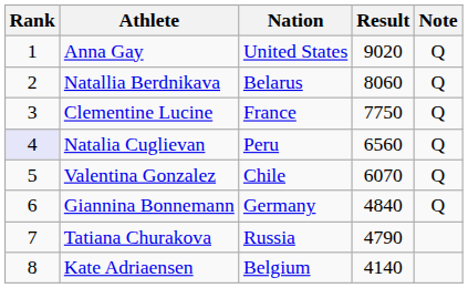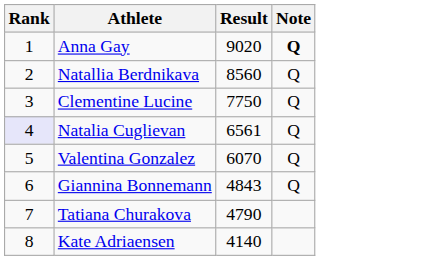- column: Nation | United States | Belarus | France | Peru | Chile | Germany | Russia | Belgium
Anna Gay | Note: normal -> bold
Natallia Berdnikava | Result: 8060 -> 8560
Natalia Cuglievan | Result: 6560 -> 6561
Giannina Bonnemann | Result: 4840 -> 4843
